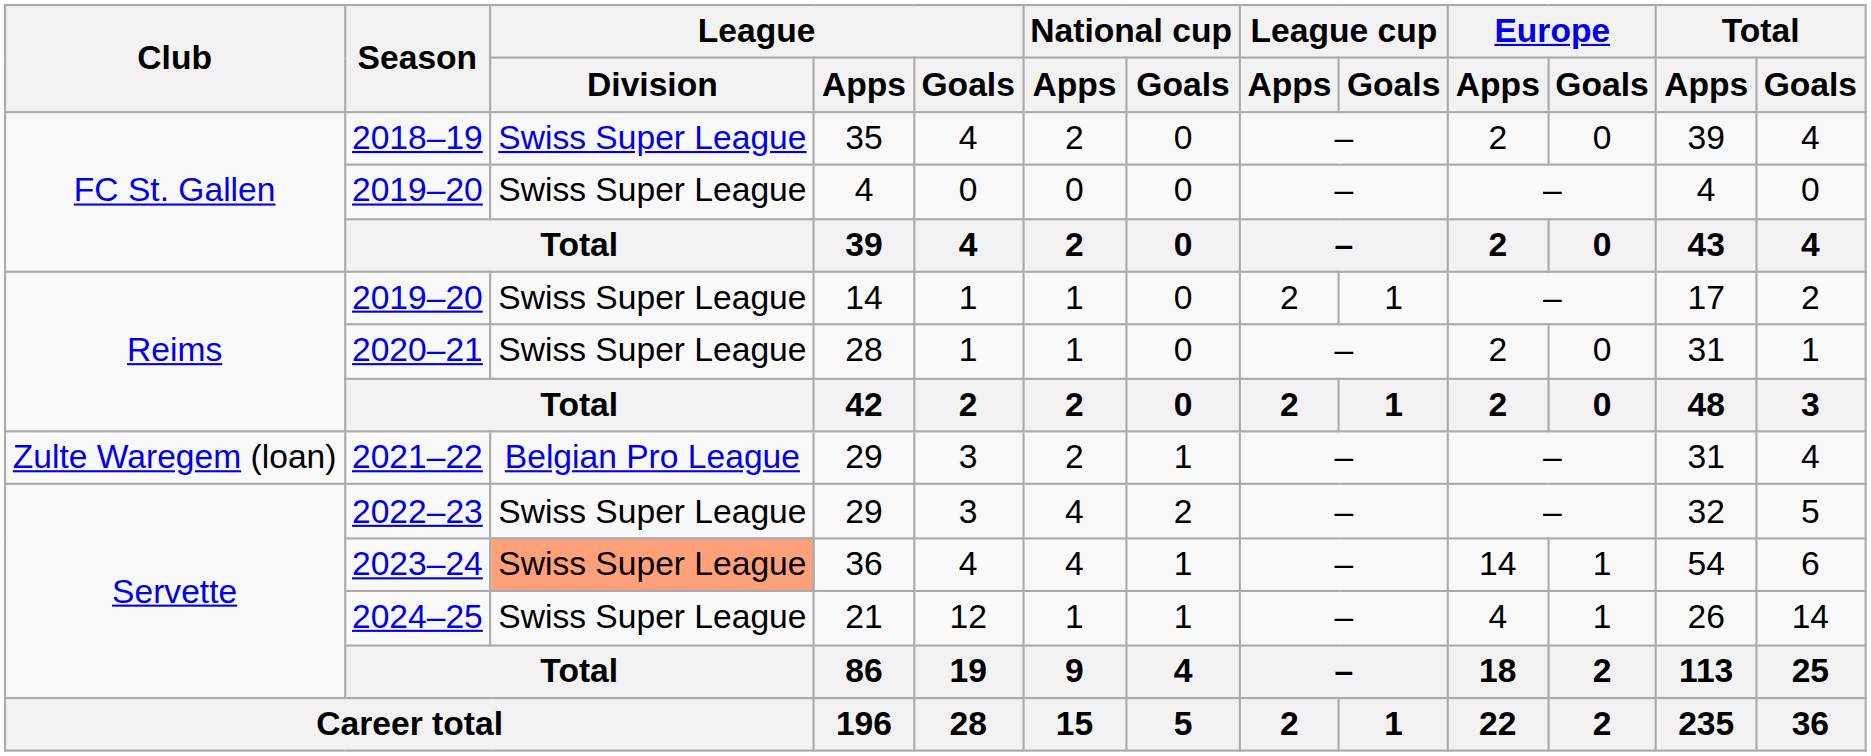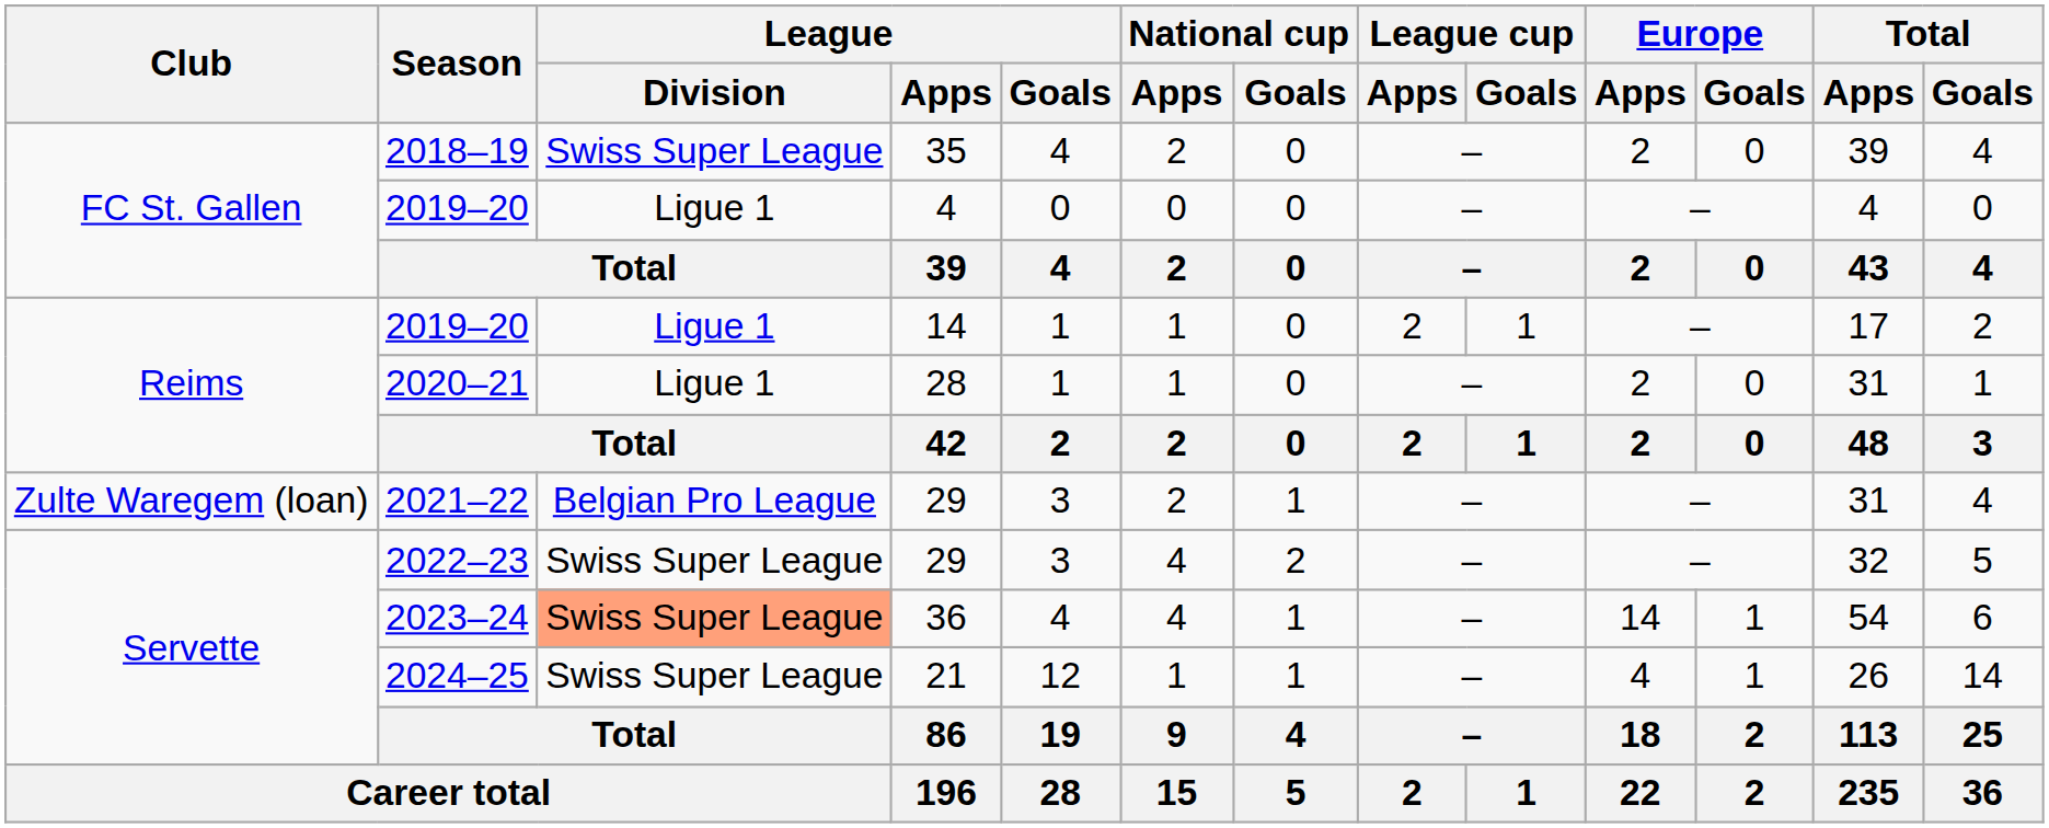2019–20 / 4 | League / Division: Swiss Super League -> Ligue 1
2019–20 / 14 | League / Division: Swiss Super League -> Ligue 1
2020–21 | League / Division: Swiss Super League -> Ligue 1
